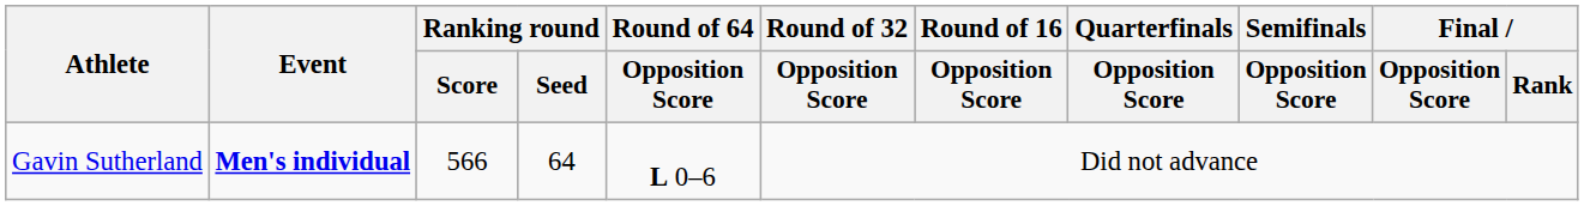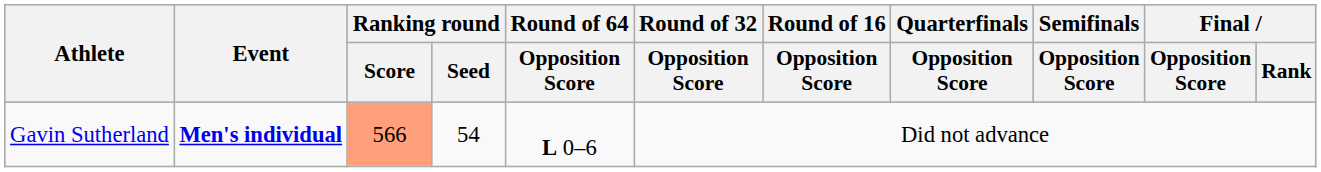Gavin Sutherland | Ranking round / Score: no background -> lightsalmon background
Gavin Sutherland | Ranking round / Seed: 64 -> 54
